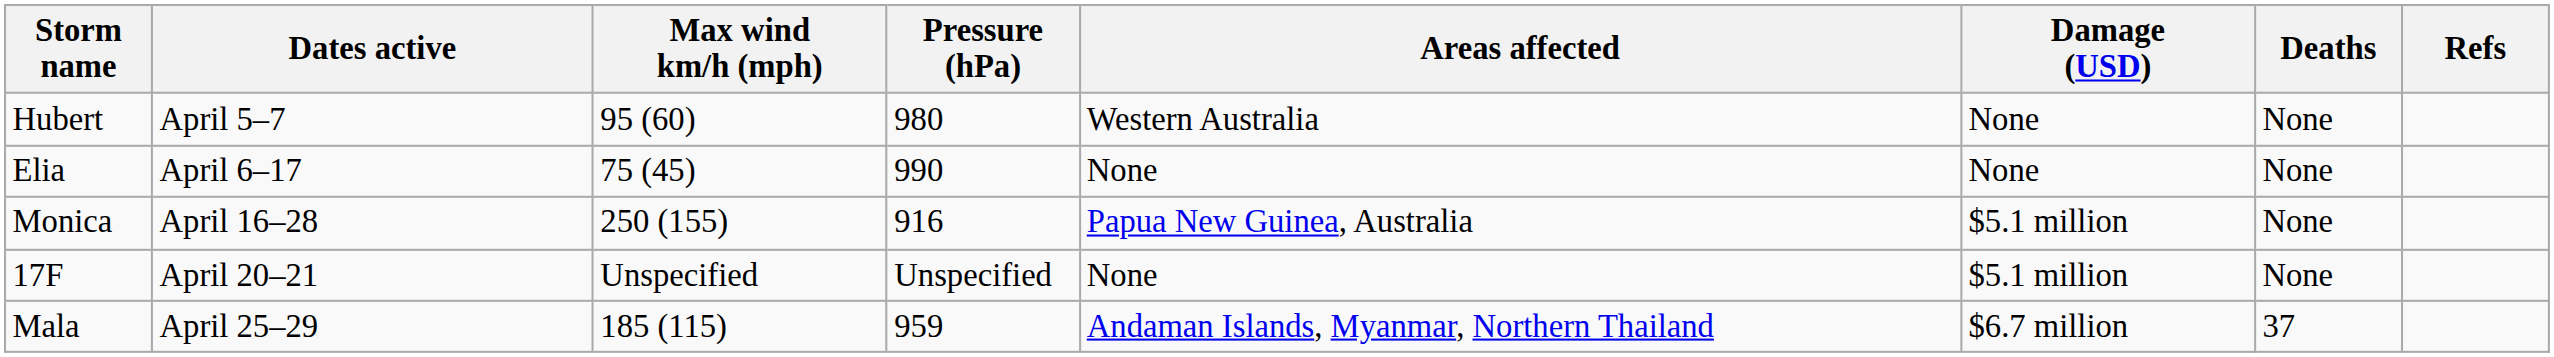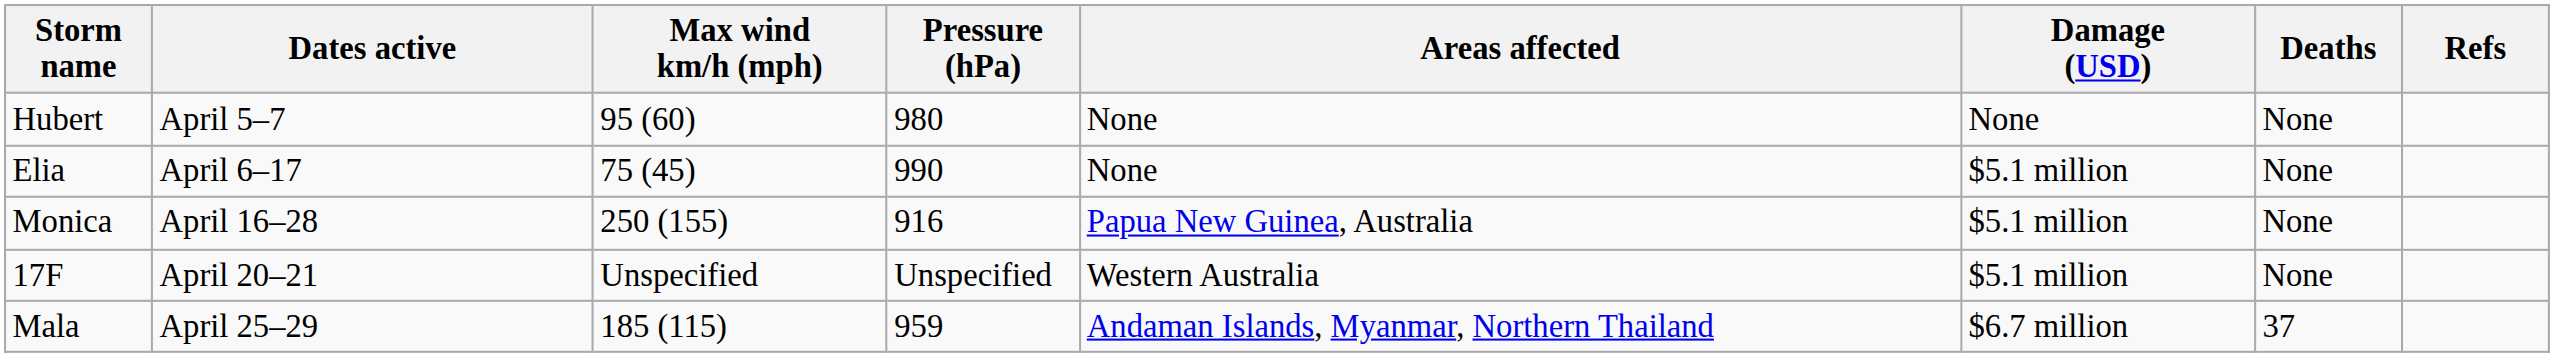Hubert | Areas affected: Western Australia -> None
Elia | Damage (USD): None -> $5.1 million
17F | Areas affected: None -> Western Australia
